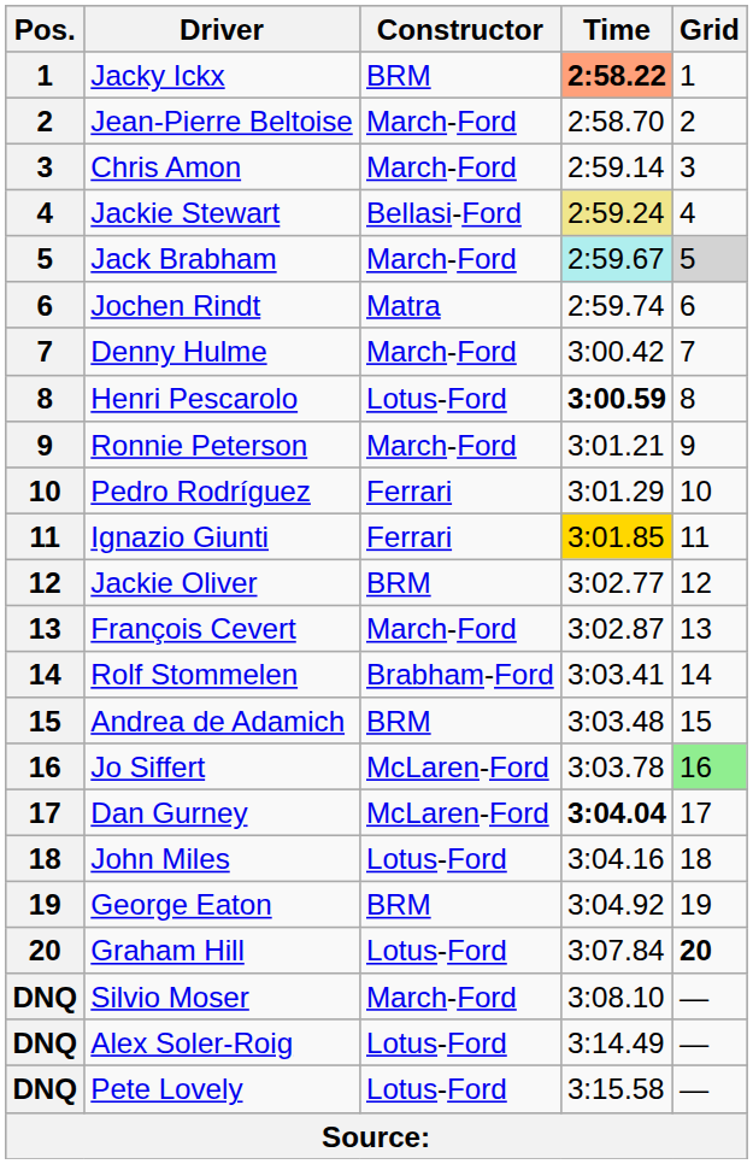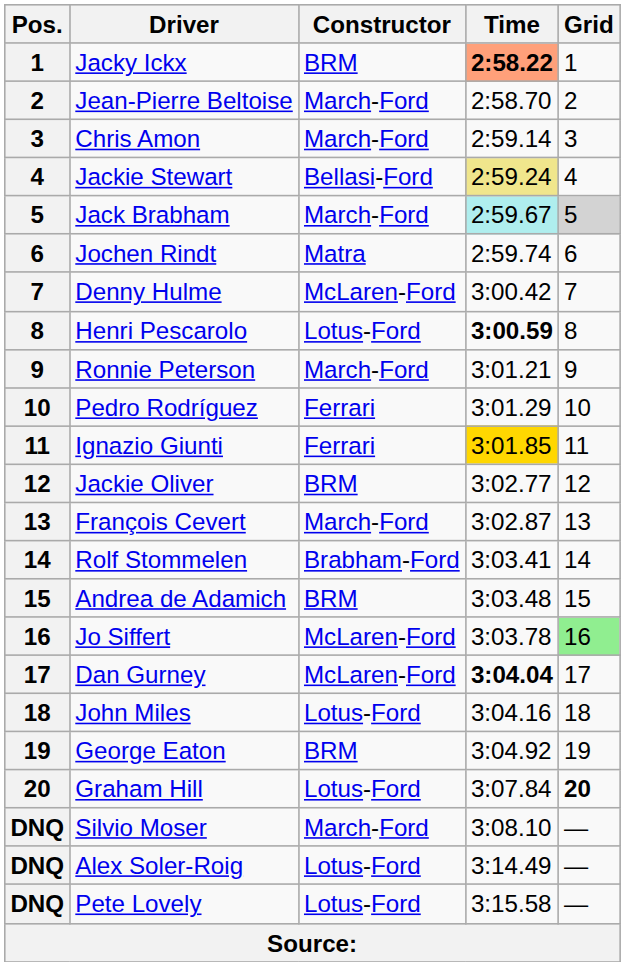Denny Hulme | Constructor: March-Ford -> McLaren-Ford
